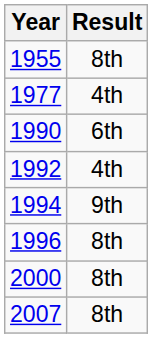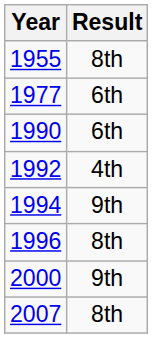1977 | Result: 4th -> 6th
2000 | Result: 8th -> 9th
